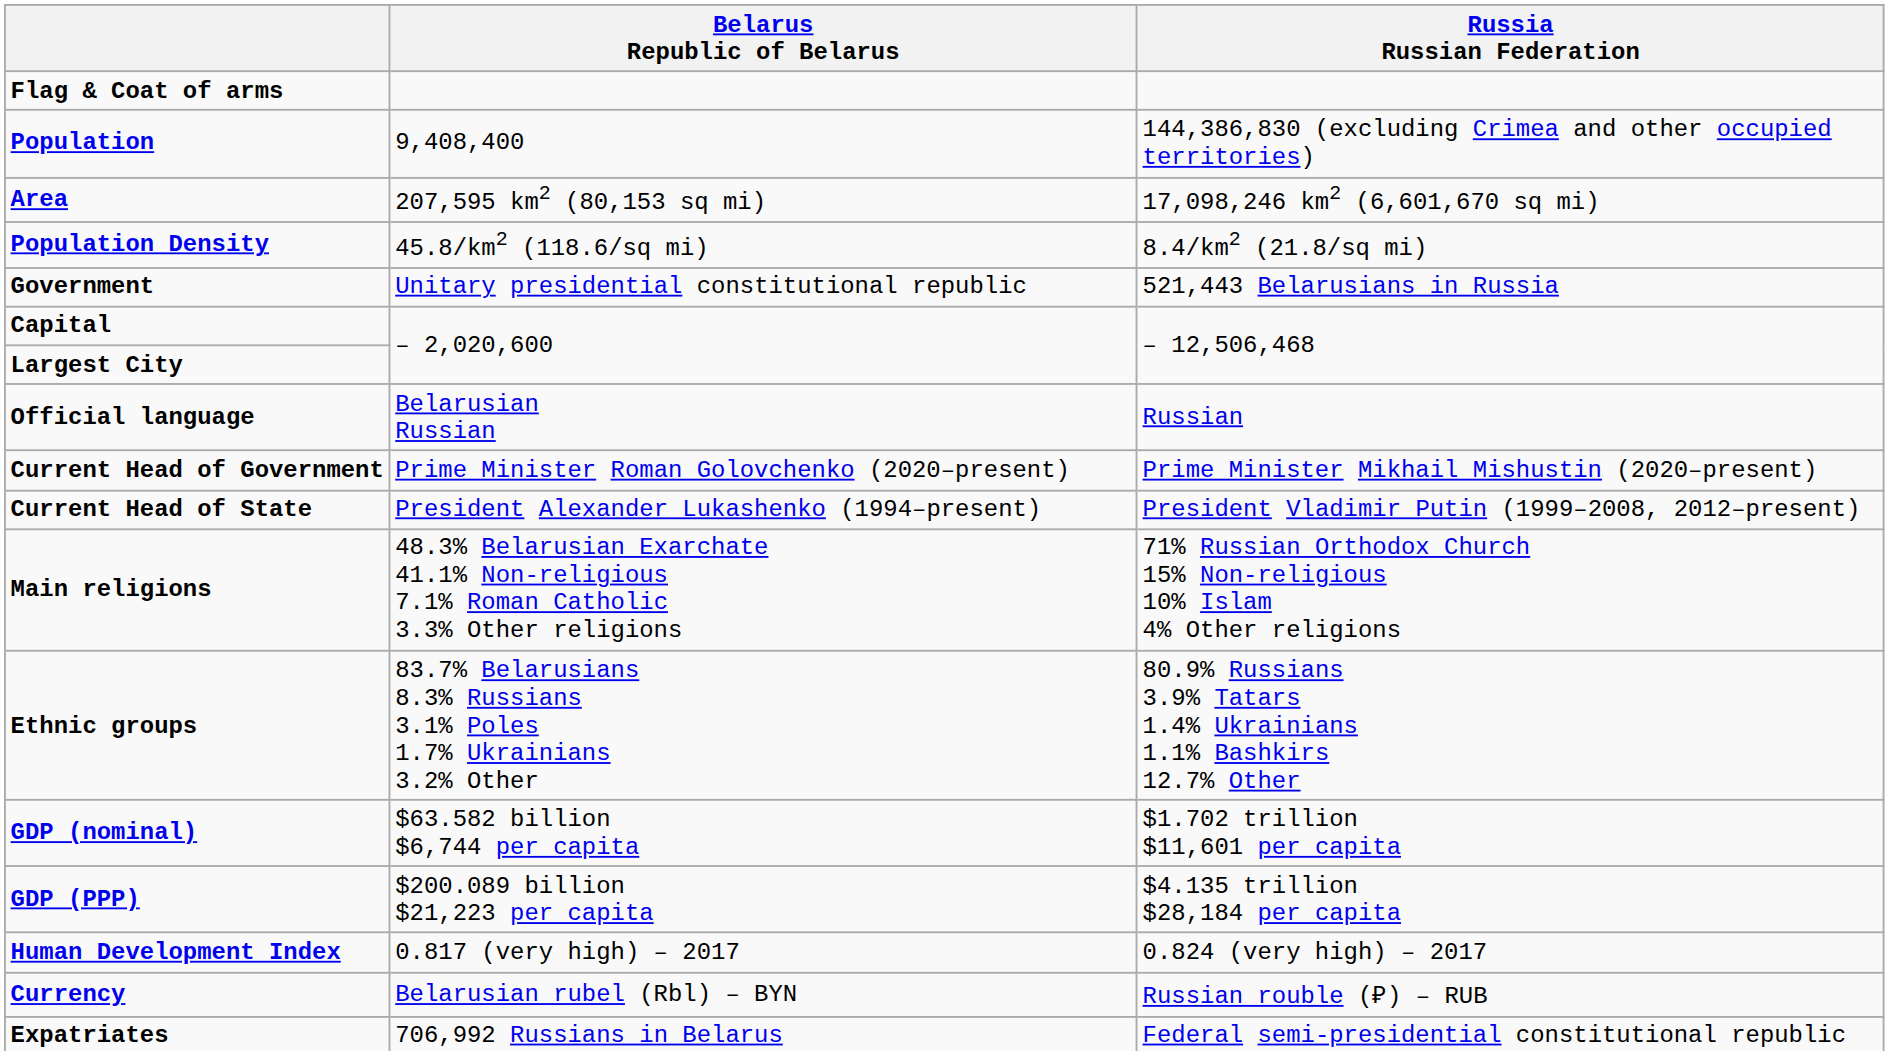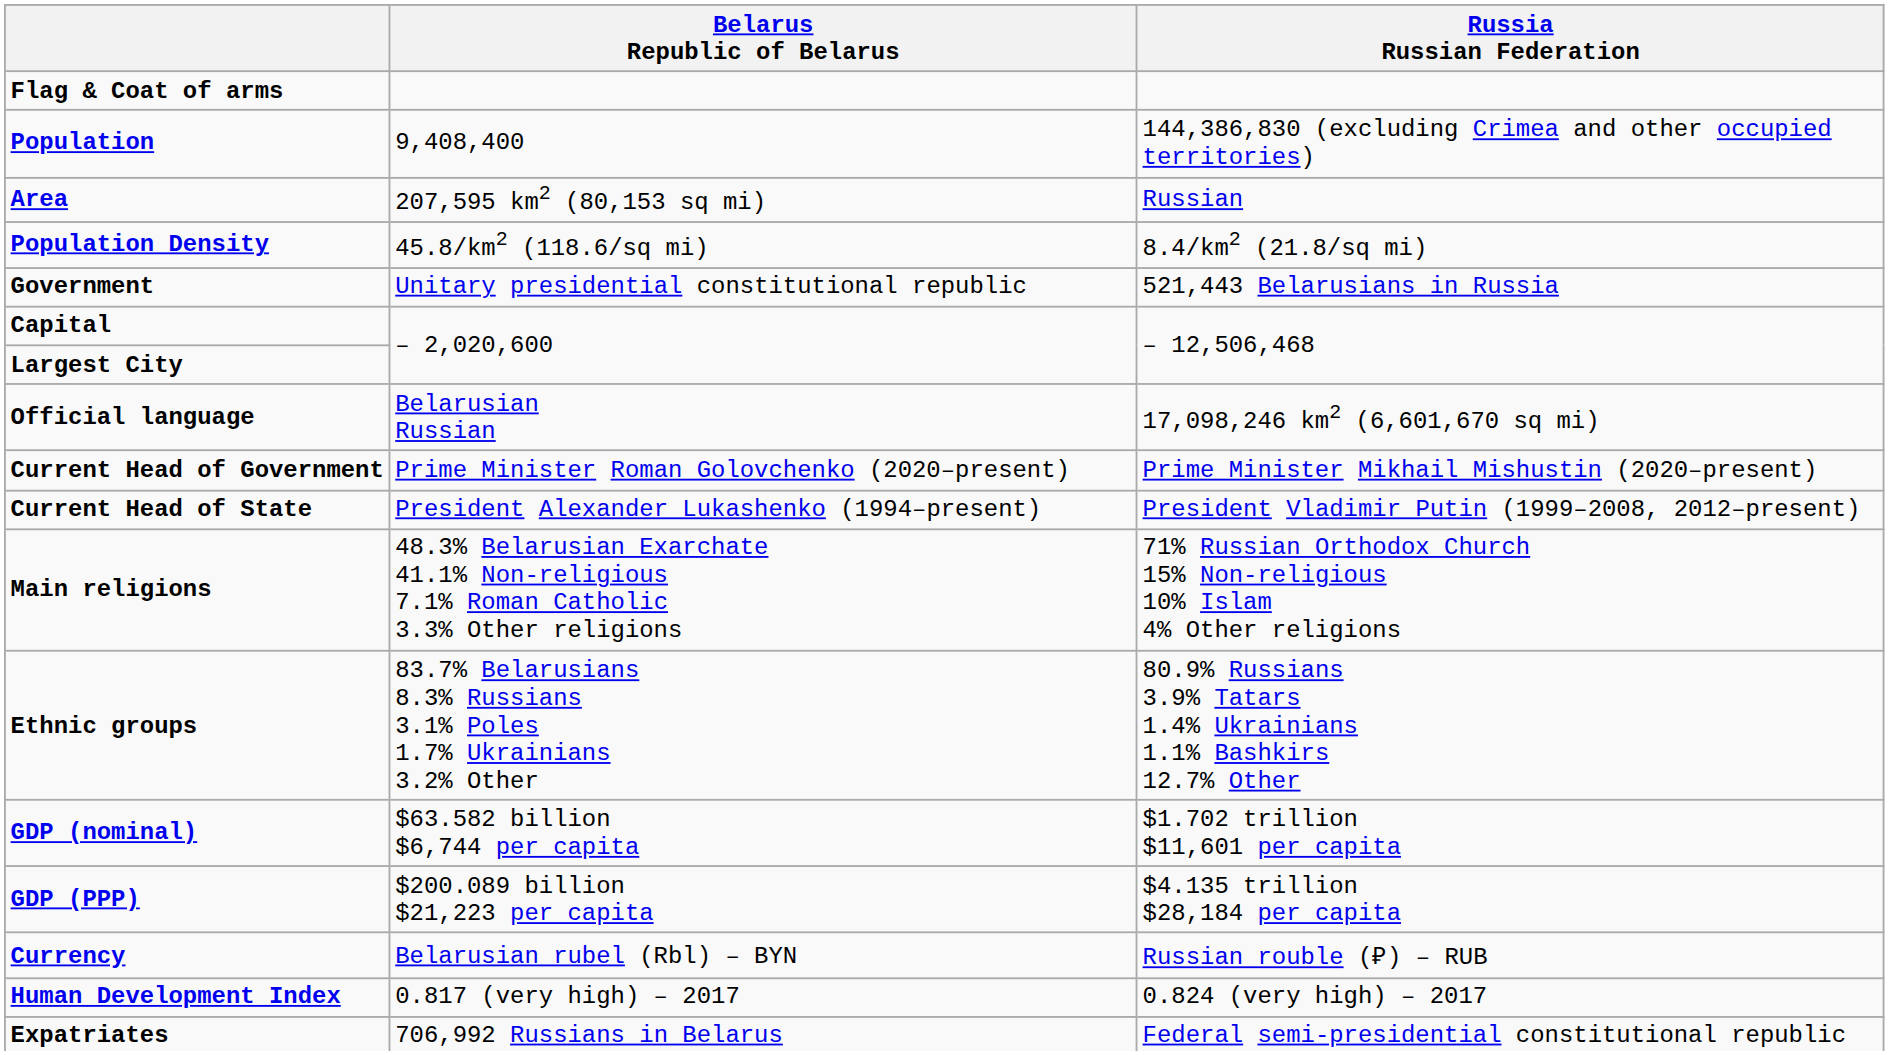Area | Russia Russian Federation: 17,098,246 km2 (6,601,670 sq mi) -> Russian
Official language | Russia Russian Federation: Russian -> 17,098,246 km2 (6,601,670 sq mi)
rows swapped: Currency <-> Human Development Index
